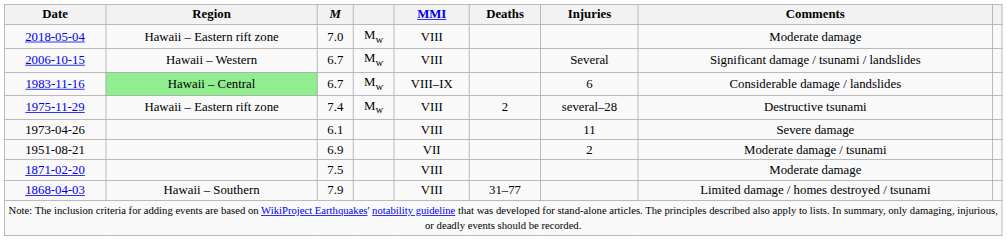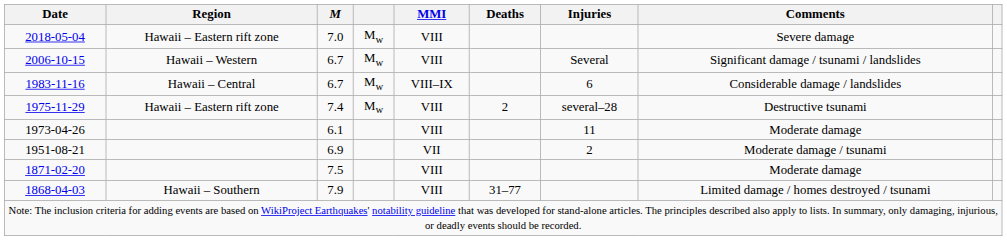2018-05-04 | Comments: Moderate damage -> Severe damage
1983-11-16 | Region: lightgreen background -> no background
1973-04-26 | Comments: Severe damage -> Moderate damage
